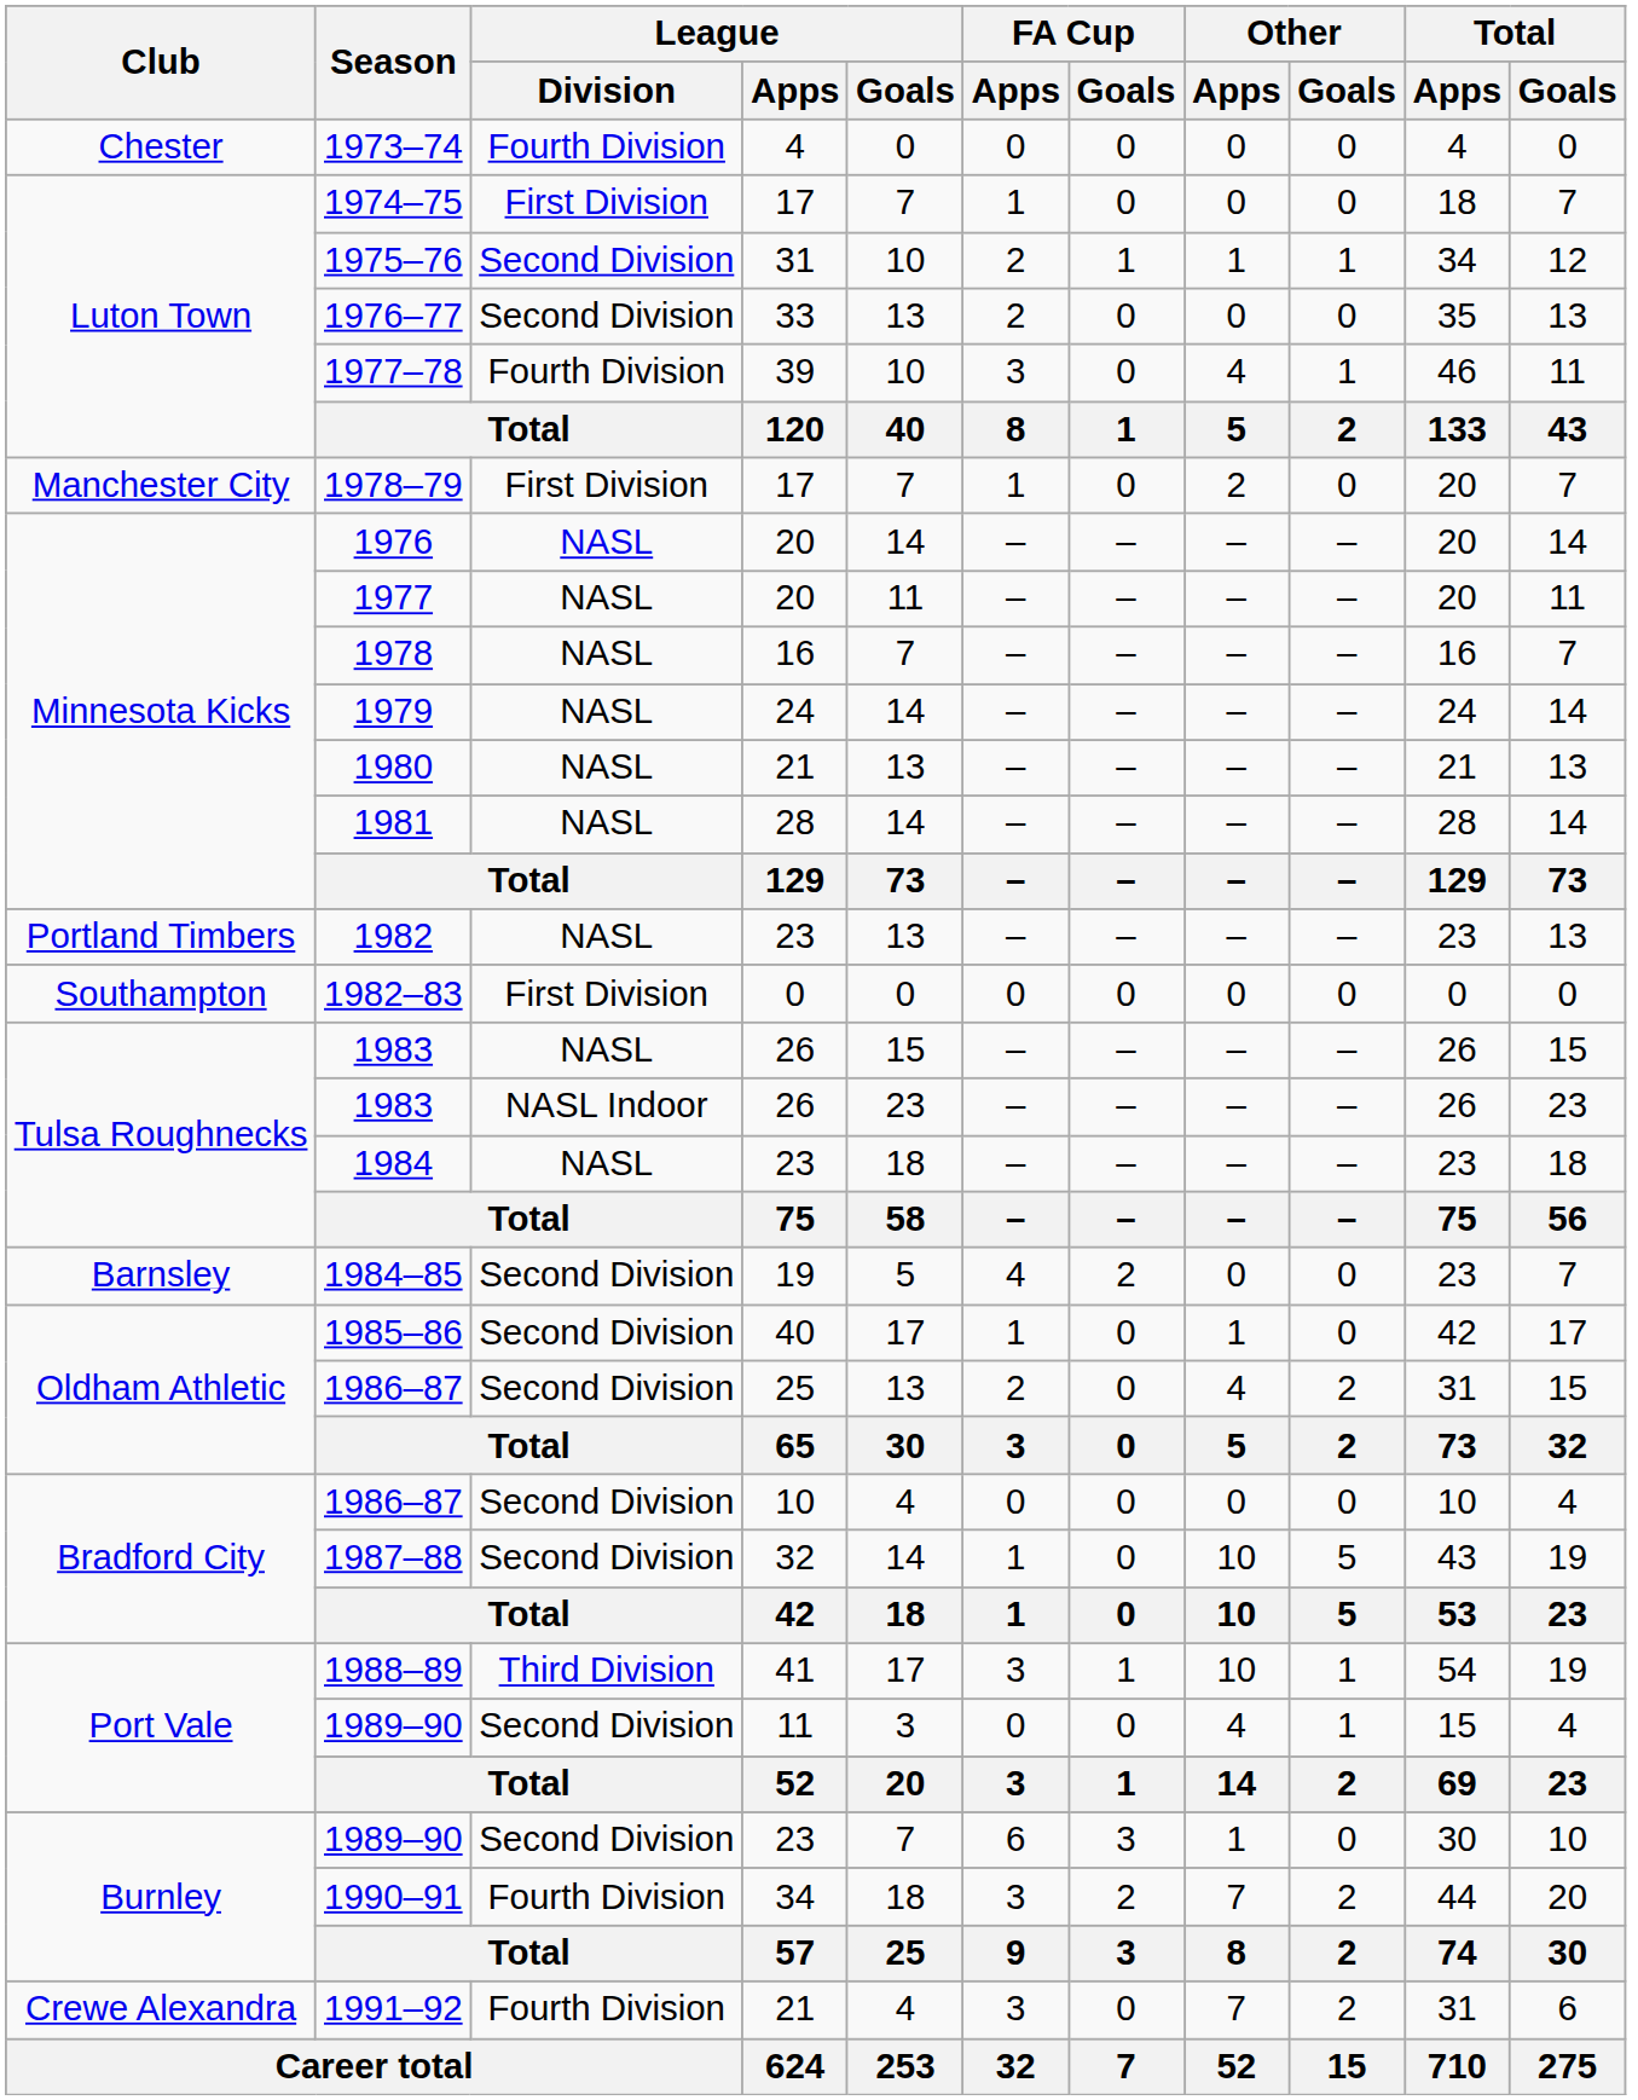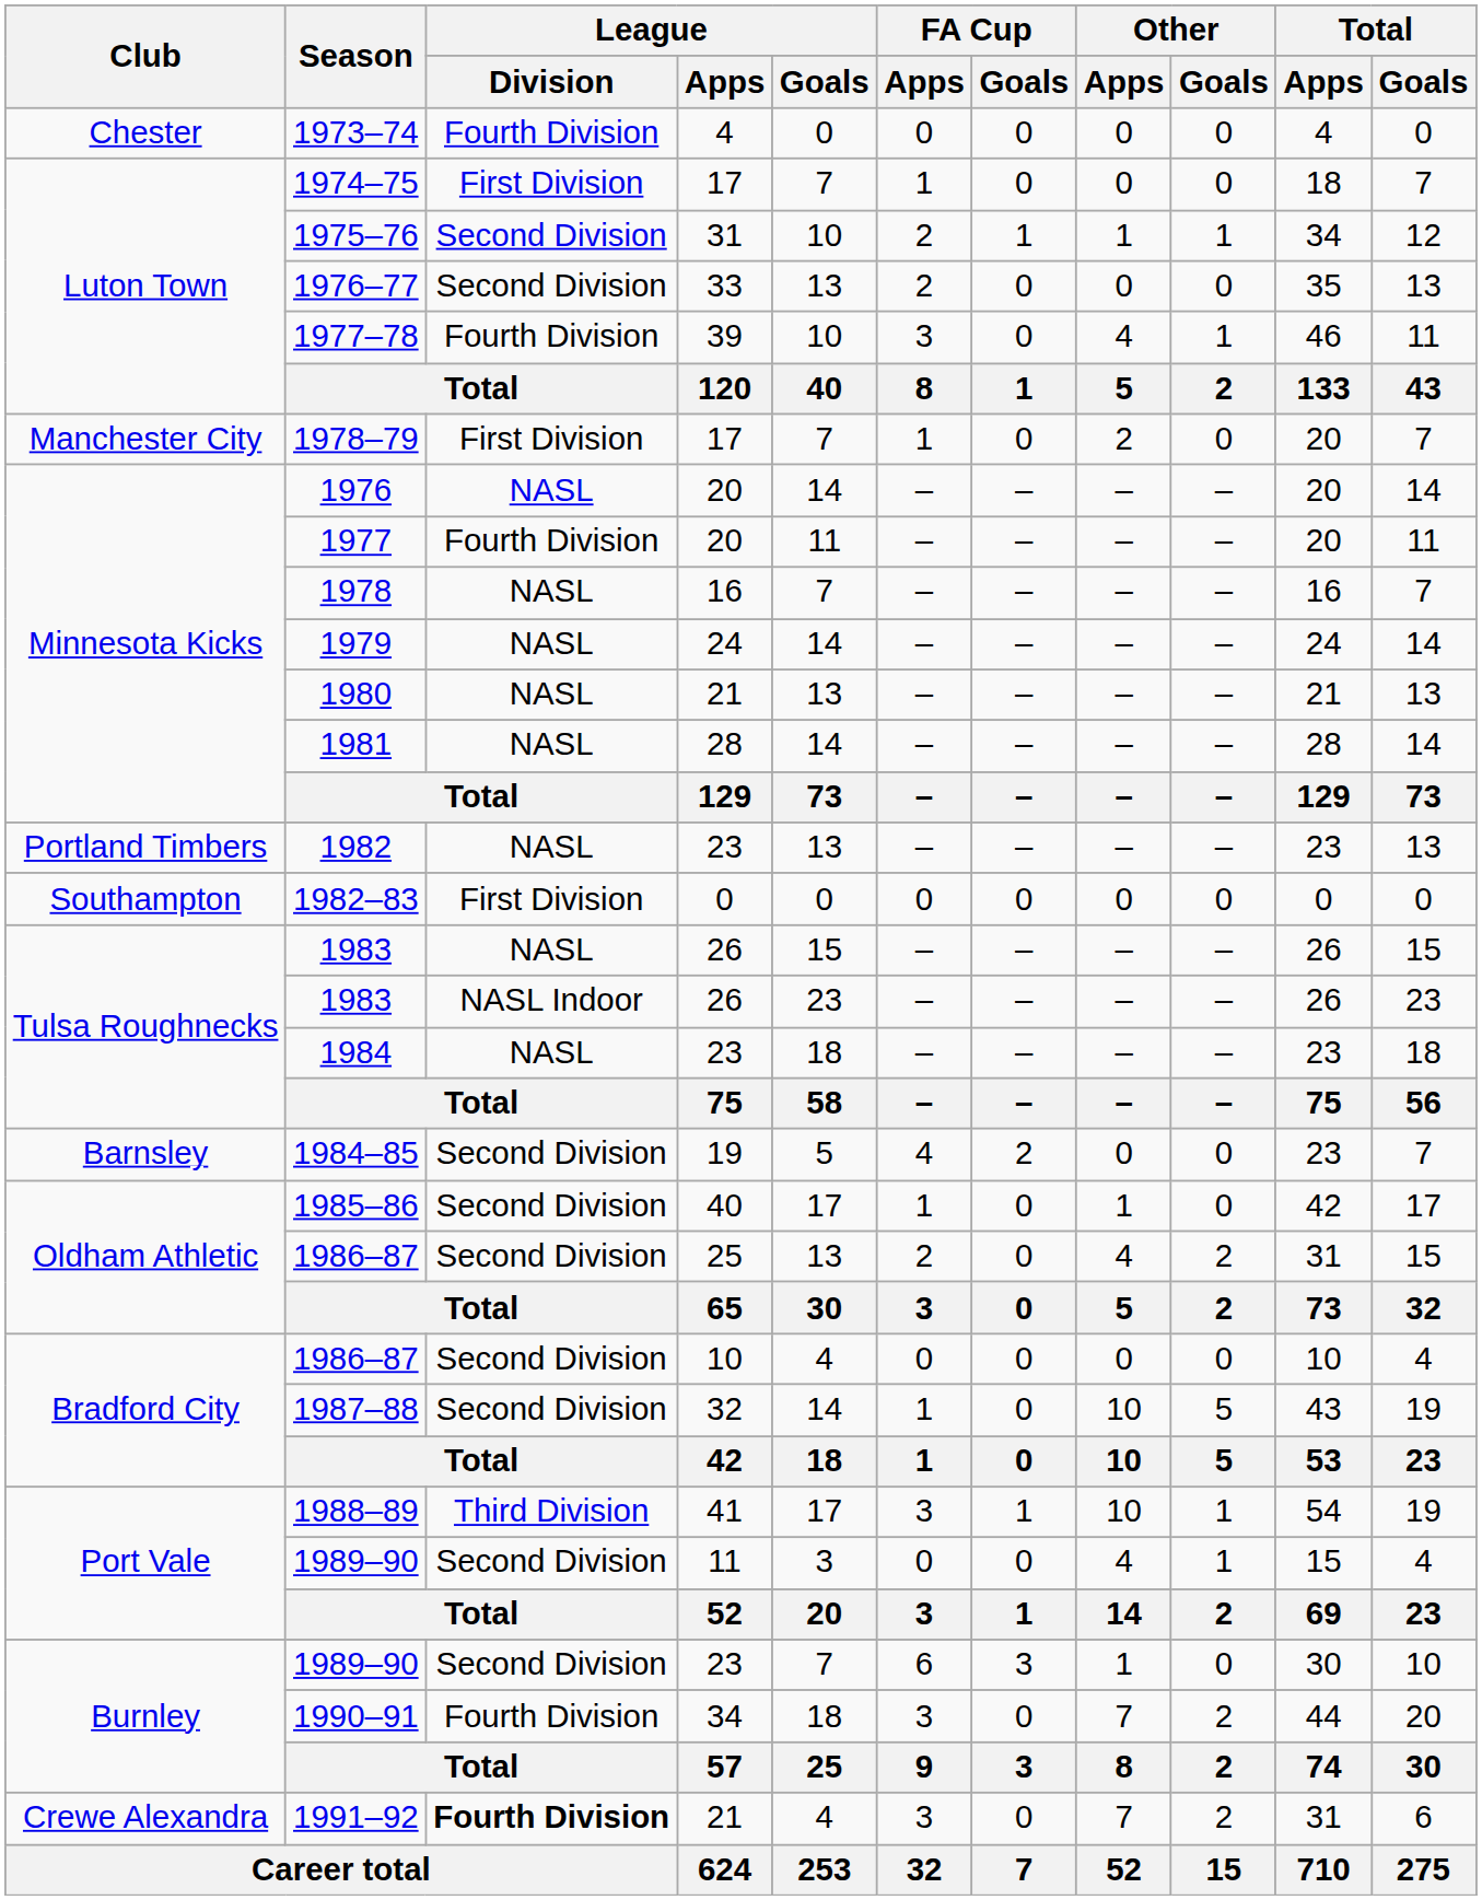1977 | League / Division: NASL -> Fourth Division
1990–91 | FA Cup / Goals: 2 -> 0
1991–92 | League / Division: normal -> bold
